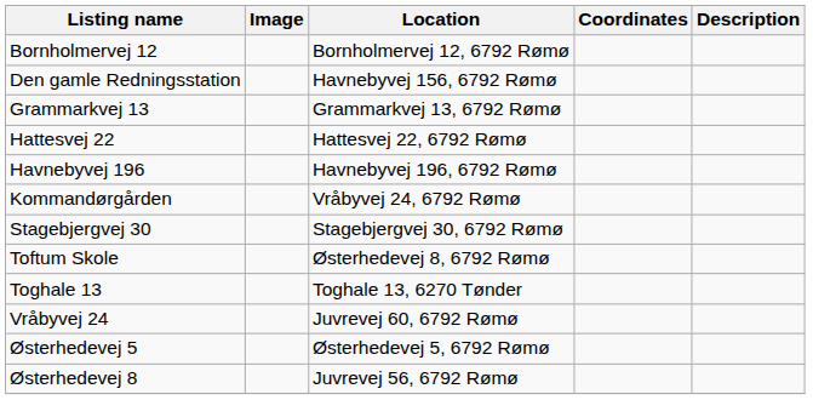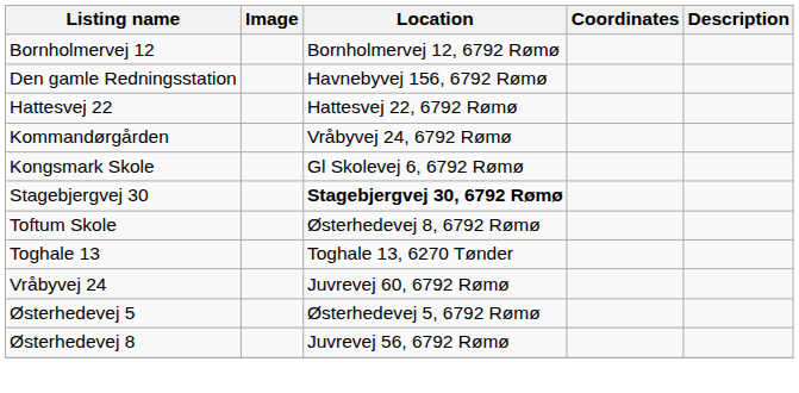- row: Grammarkvej 13 | Grammarkvej 13, 6792 Rømø
- row: Havnebyvej 196 | Havnebyvej 196, 6792 Rømø
+ row: Kongsmark Skole | Gl Skolevej 6, 6792 Rømø
Stagebjergvej 30 | Location: normal -> bold
